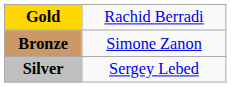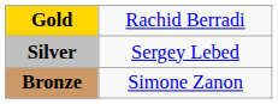rows swapped: Silver <-> Bronze
